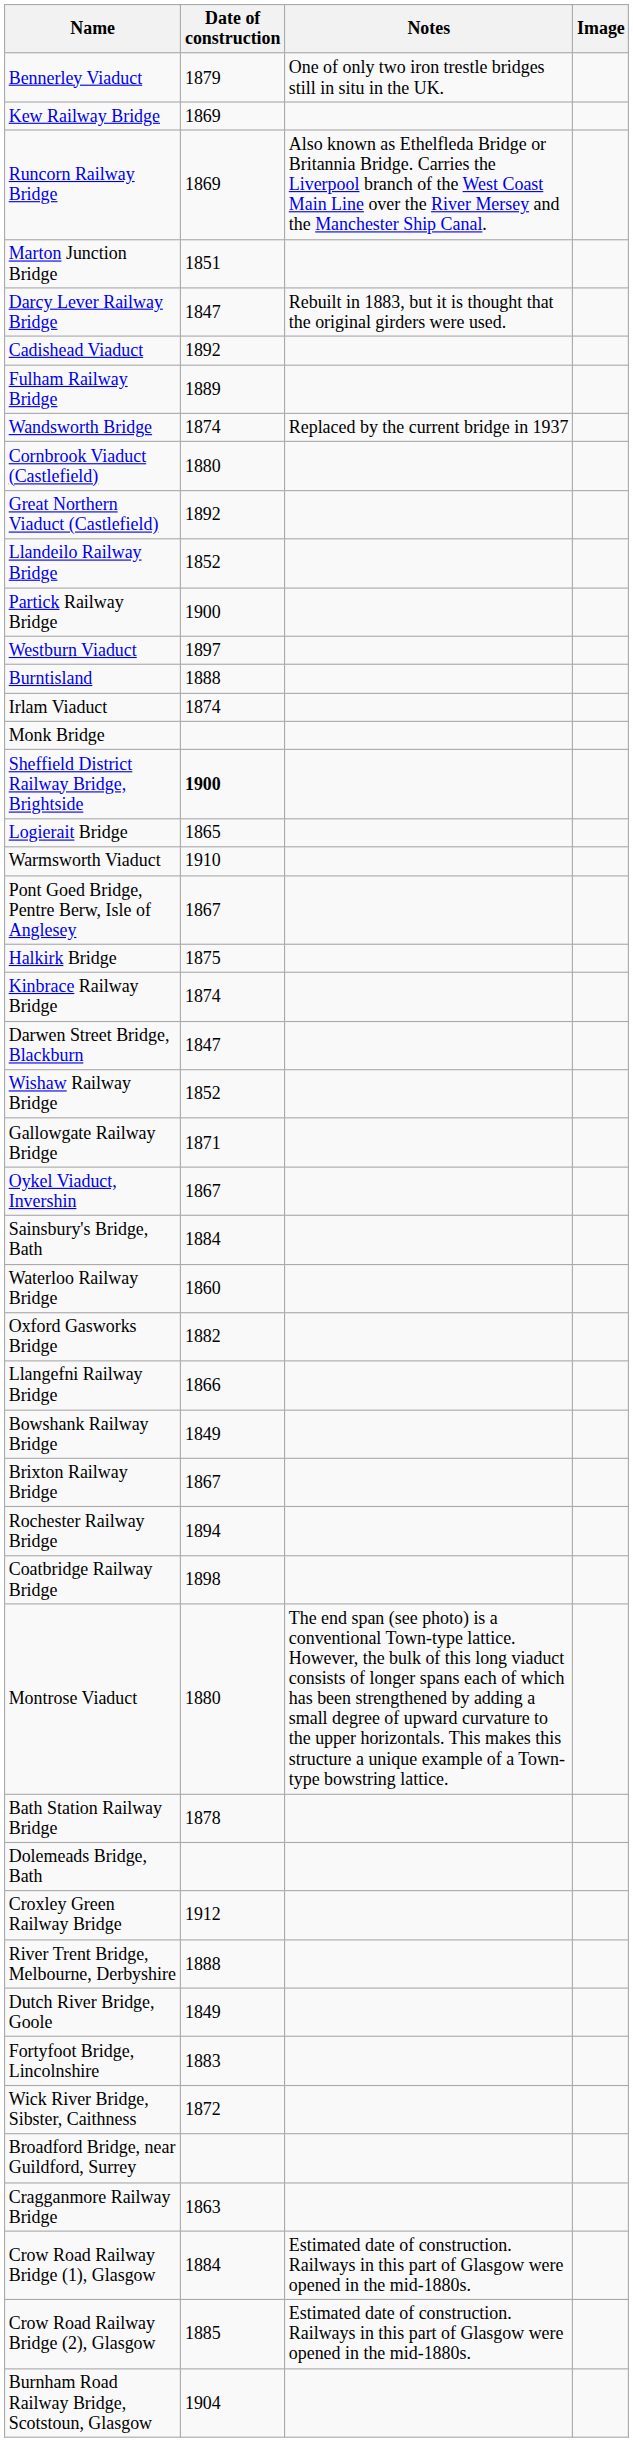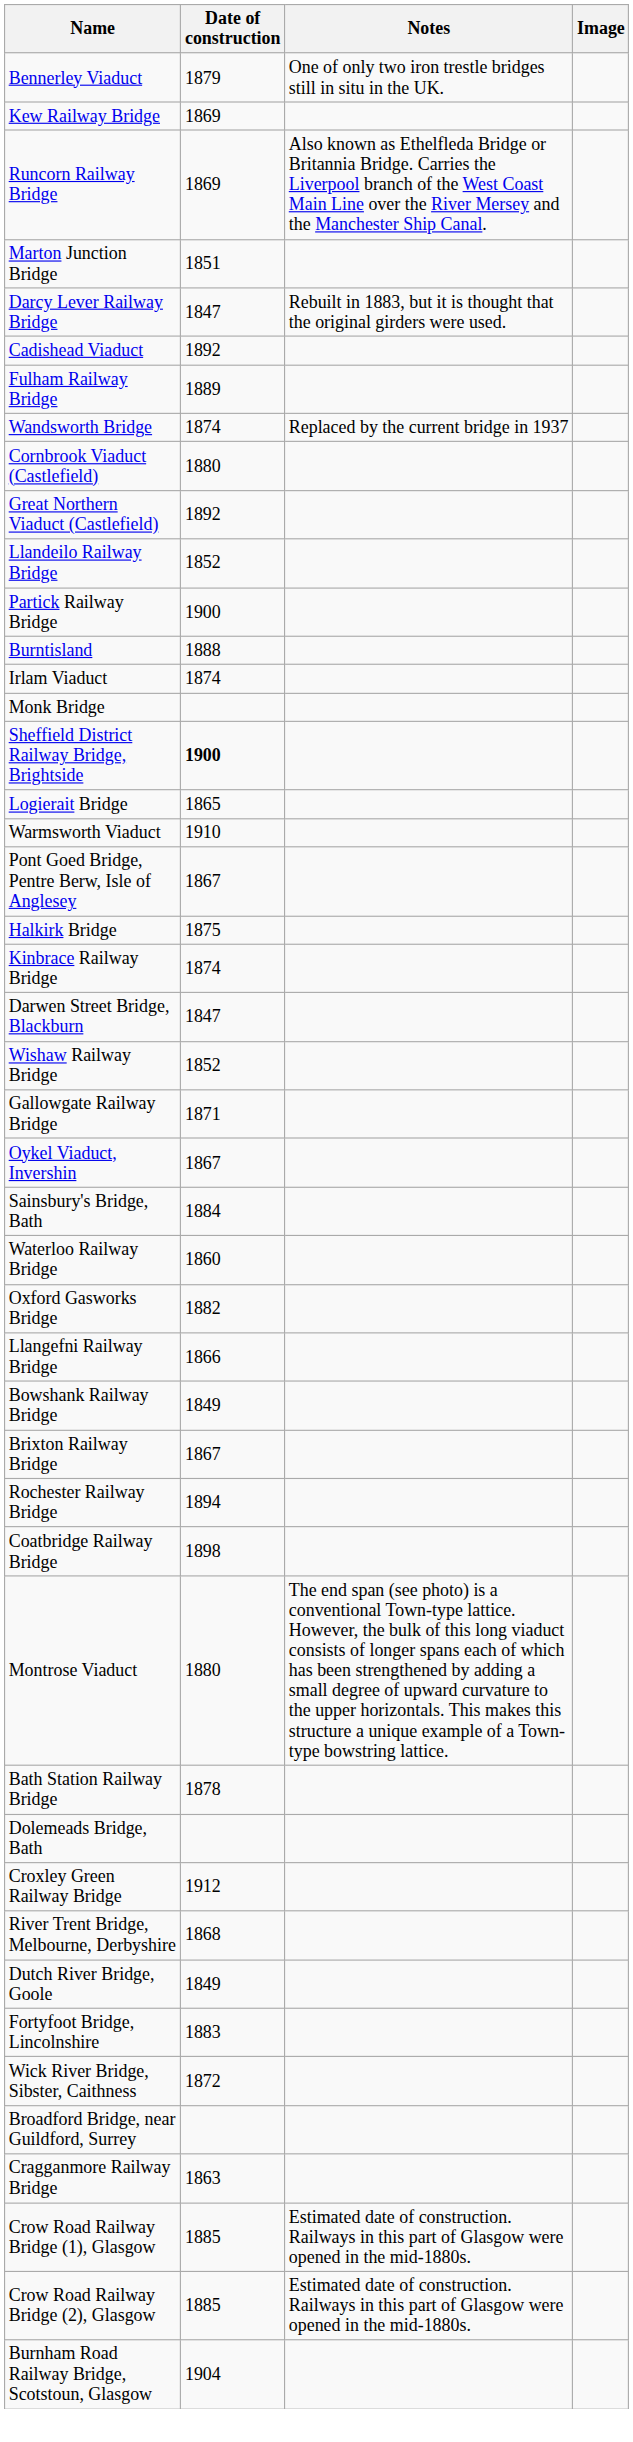- row: Westburn Viaduct | 1897
River Trent Bridge, Melbourne, Derbyshire | Date of construction: 1888 -> 1868
Crow Road Railway Bridge (1), Glasgow | Date of construction: 1884 -> 1885
